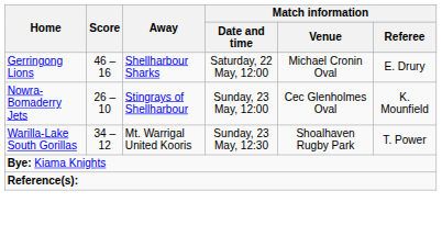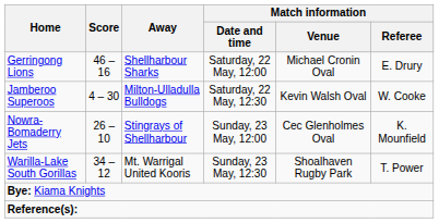+ row: Jamberoo Superoos | 4 – 30 | Milton-Ulladulla Bulldogs | Saturday, 22 May, 12:30 | Kevin Walsh Oval | W. Cooke
